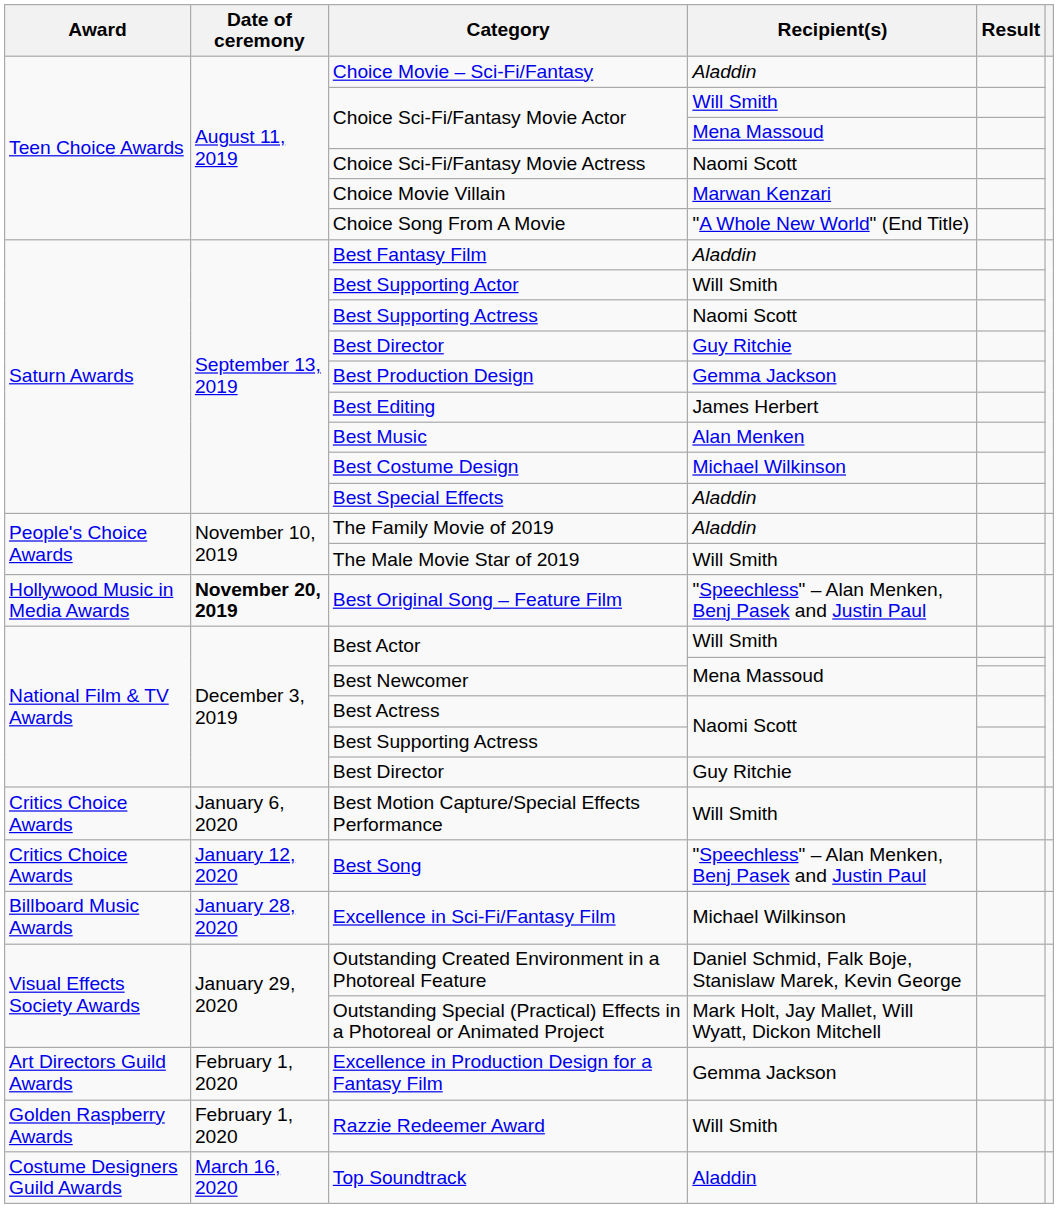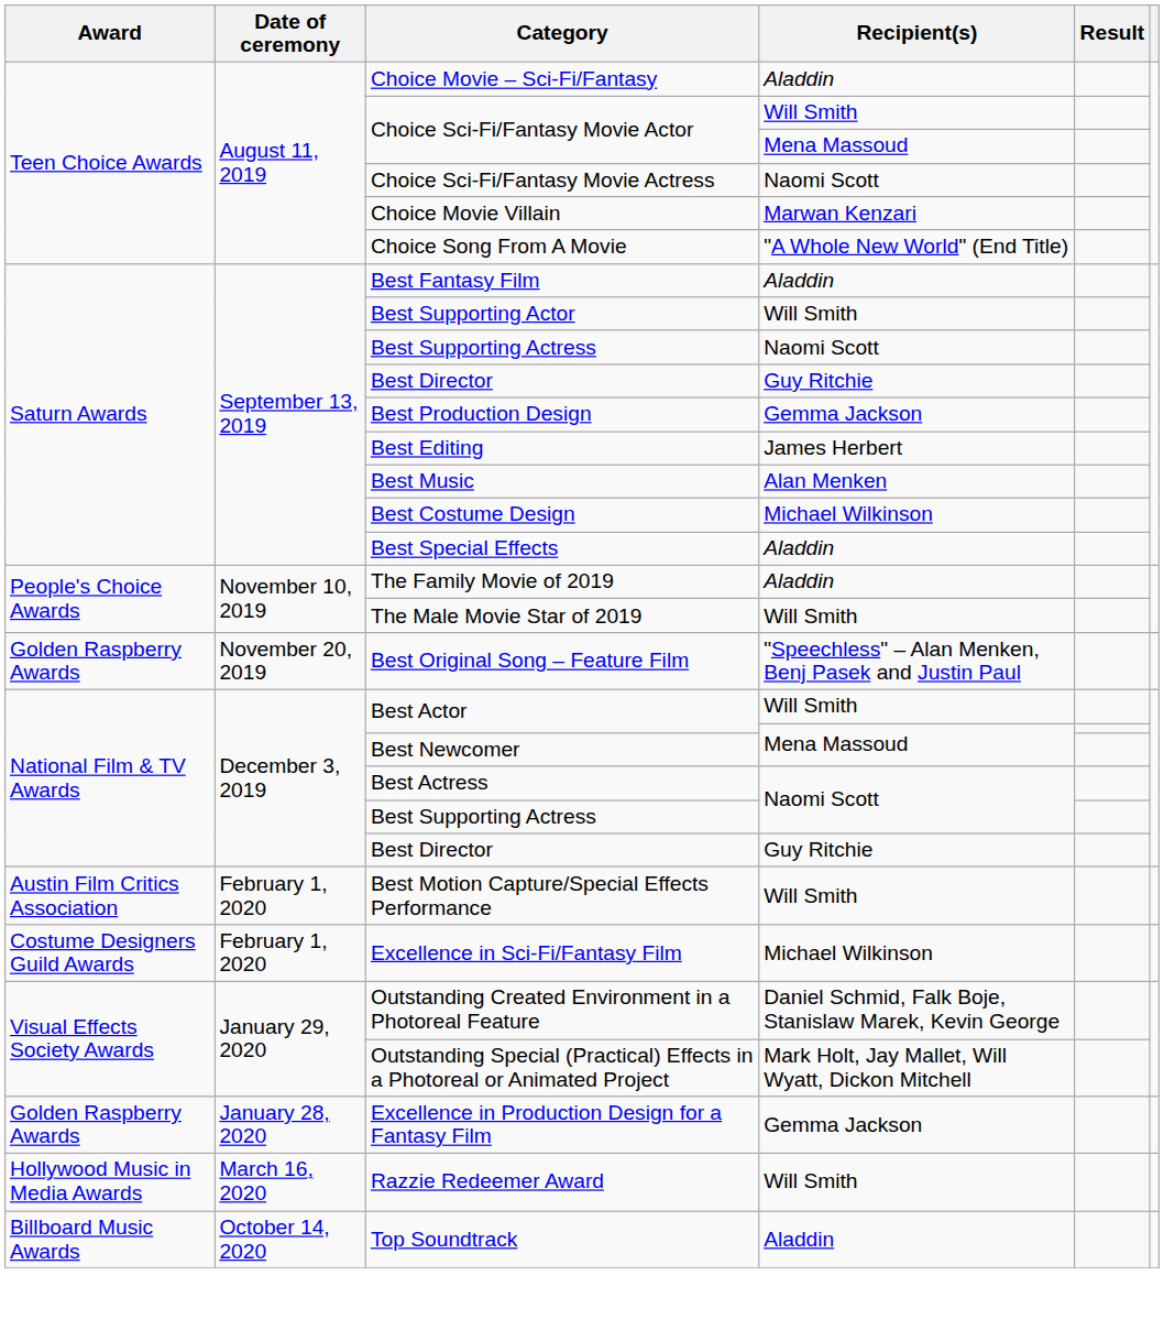Best Original Song – Feature Film | Award: Hollywood Music in Media Awards -> Golden Raspberry Awards
Best Original Song – Feature Film | Date of ceremony: bold -> normal
Best Motion Capture/Special Effects Performance | Award: Critics Choice Awards -> Austin Film Critics Association
Best Motion Capture/Special Effects Performance | Date of ceremony: January 6, 2020 -> February 1, 2020
- row: Critics Choice Awards | January 12, 2020 | Best Song | "Speechless" – Alan Menken, Benj Pasek and Justin Paul
Excellence in Sci-Fi/Fantasy Film | Award: Billboard Music Awards -> Costume Designers Guild Awards
Excellence in Sci-Fi/Fantasy Film | Date of ceremony: January 28, 2020 -> February 1, 2020
Excellence in Production Design for a Fantasy Film | Award: Art Directors Guild Awards -> Golden Raspberry Awards
Excellence in Production Design for a Fantasy Film | Date of ceremony: February 1, 2020 -> January 28, 2020
Razzie Redeemer Award | Award: Golden Raspberry Awards -> Hollywood Music in Media Awards
Razzie Redeemer Award | Date of ceremony: February 1, 2020 -> March 16, 2020
Top Soundtrack | Award: Costume Designers Guild Awards -> Billboard Music Awards
Top Soundtrack | Date of ceremony: March 16, 2020 -> October 14, 2020
